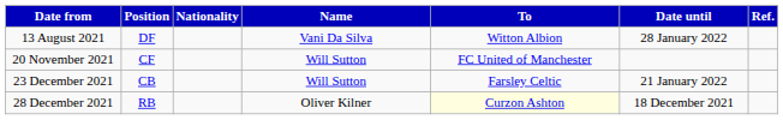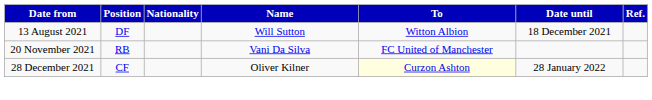13 August 2021 | Name: Vani Da Silva -> Will Sutton
13 August 2021 | Date until: 28 January 2022 -> 18 December 2021
20 November 2021 | Position: CF -> RB
20 November 2021 | Name: Will Sutton -> Vani Da Silva
- row: 23 December 2021 | CB | Will Sutton | Farsley Celtic | 21 January 2022
28 December 2021 | Position: RB -> CF
28 December 2021 | Date until: 18 December 2021 -> 28 January 2022
